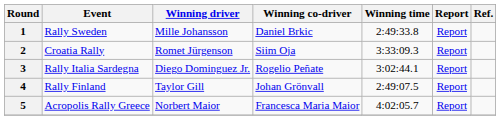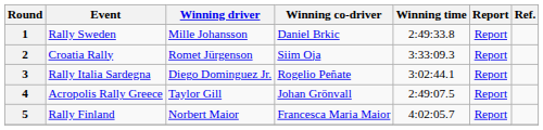4 | Event: Rally Finland -> Acropolis Rally Greece
5 | Event: Acropolis Rally Greece -> Rally Finland
